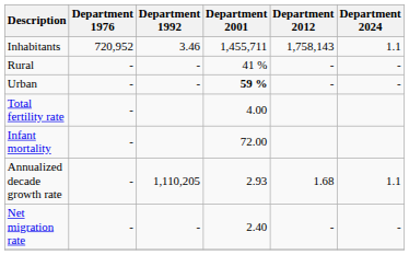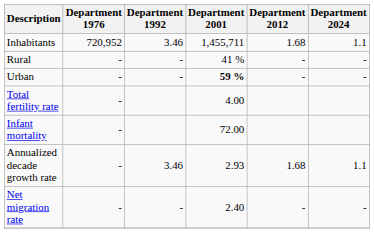Inhabitants | Department 2012: 1,758,143 -> 1.68
Annualized decade growth rate | Department 1992: 1,110,205 -> 3.46
